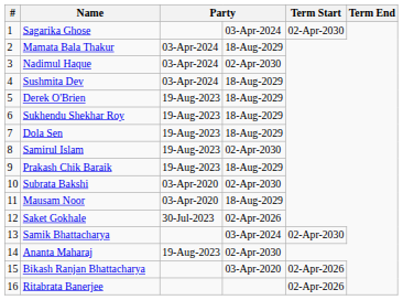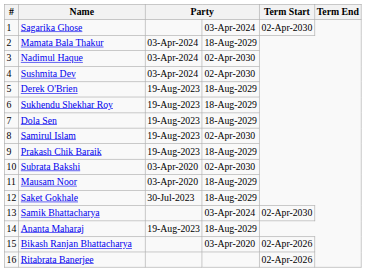Sushmita Dev | column 4: 18-Aug-2029 -> 02-Apr-2030
Saket Gokhale | column 4: 02-Apr-2026 -> 18-Aug-2029
Ananta Maharaj | column 4: 02-Apr-2030 -> 18-Aug-2029
